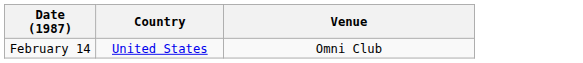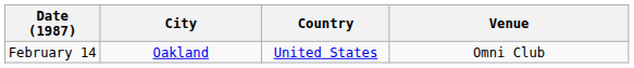+ column: City | Oakland
